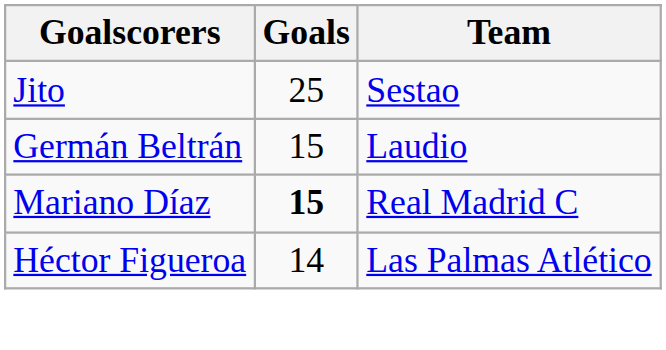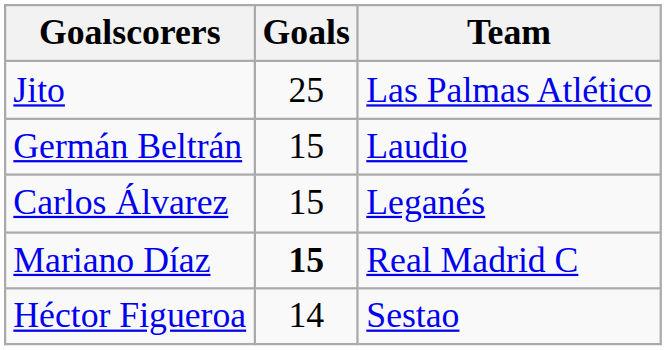Jito | Team: Sestao -> Las Palmas Atlético
+ row: Carlos Álvarez | 15 | Leganés
Héctor Figueroa | Team: Las Palmas Atlético -> Sestao
